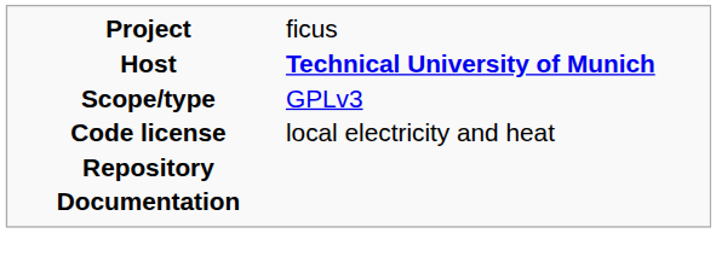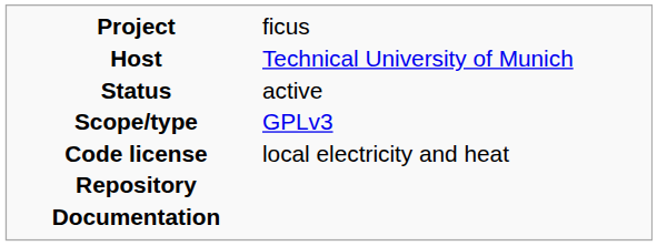Host | column 2: bold -> normal
+ row: Status | active
